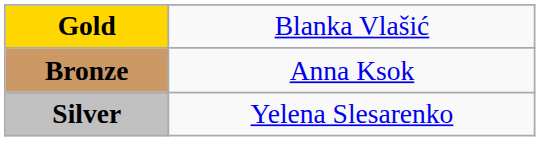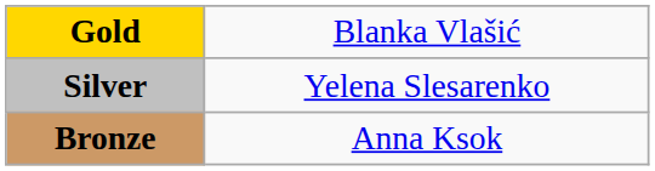rows swapped: Silver <-> Bronze
